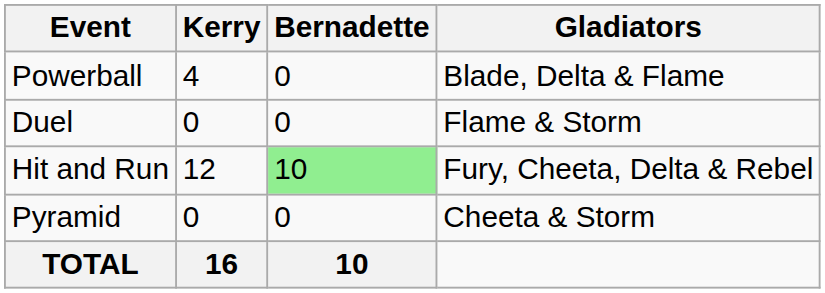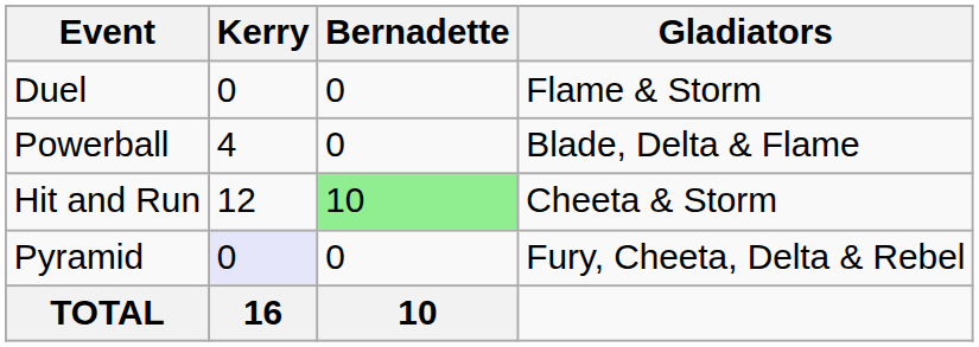rows swapped: Powerball <-> Duel
Hit and Run | Gladiators: Fury, Cheeta, Delta & Rebel -> Cheeta & Storm
Pyramid | Kerry: no background -> lavender background
Pyramid | Gladiators: Cheeta & Storm -> Fury, Cheeta, Delta & Rebel
